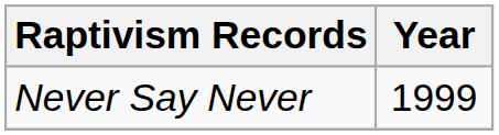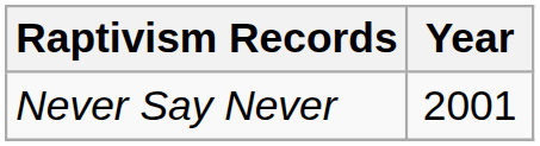Never Say Never | Year: 1999 -> 2001
